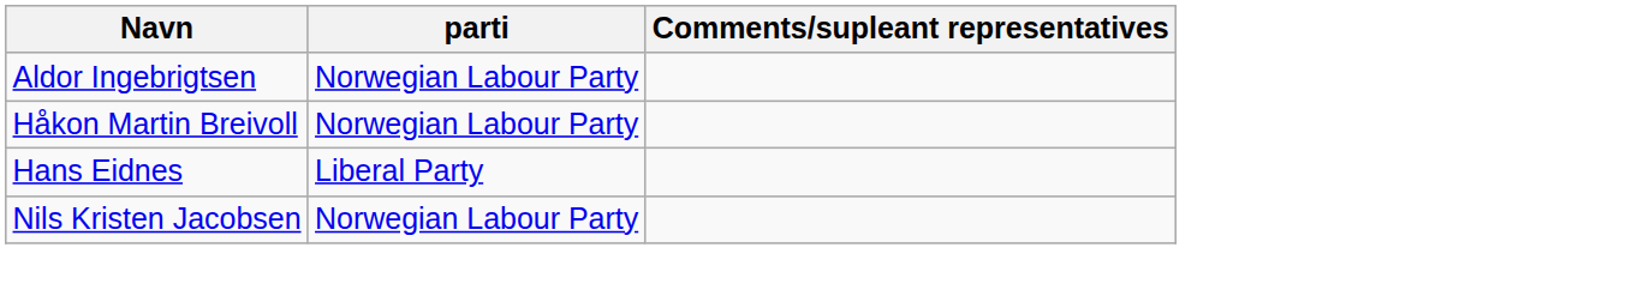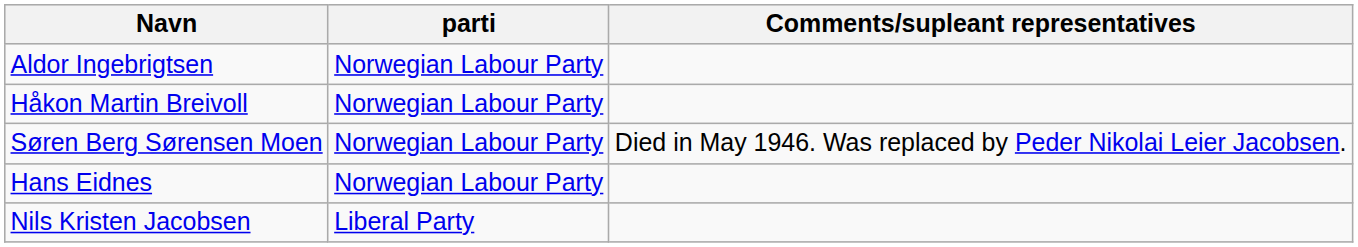+ row: Søren Berg Sørensen Moen | Norwegian Labour Party | Died in May 1946. Was replaced by Peder Nikolai Leier Jacobsen.
Hans Eidnes | parti: Liberal Party -> Norwegian Labour Party
Nils Kristen Jacobsen | parti: Norwegian Labour Party -> Liberal Party
